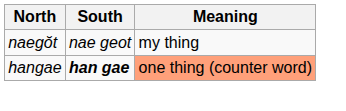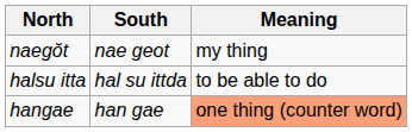+ row: halsu itta | hal su ittda | to be able to do
hangae | South: bold -> normal
